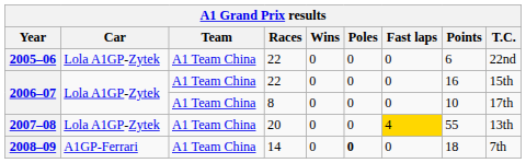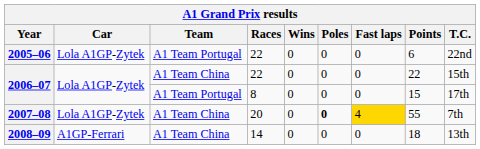2005–06 | Team: A1 Team China -> A1 Team Portugal
2006–07 / 22 | Points: 16 -> 22
2006–07 / 8 | Team: A1 Team China -> A1 Team Portugal
2006–07 / 8 | Points: 10 -> 15
2007–08 | Poles: normal -> bold
2007–08 | T.C.: 13th -> 7th
2008–09 | Poles: bold -> normal
2008–09 | T.C.: 7th -> 13th
